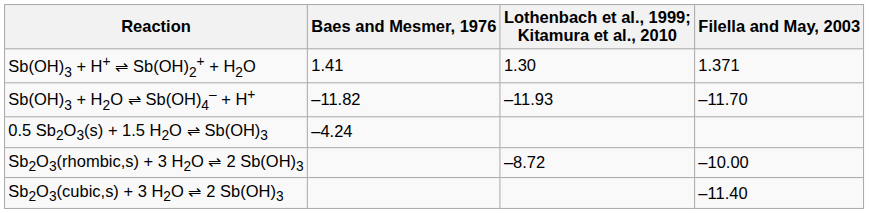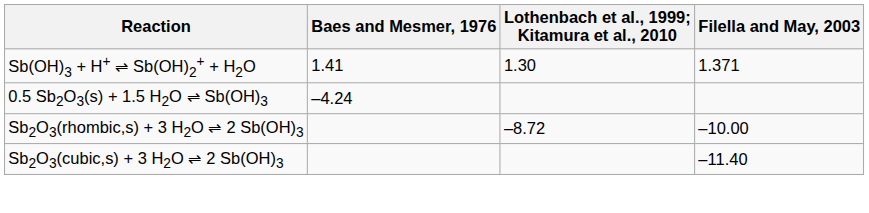- row: Sb(OH)3 + H2O ⇌ Sb(OH)4‒ + H+ | ‒11.82 | ‒11.93 | ‒11.70
